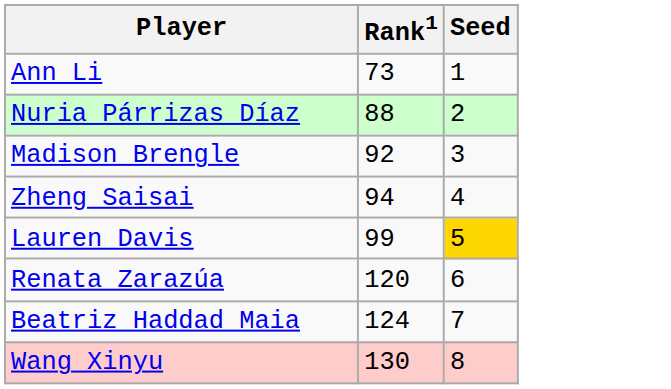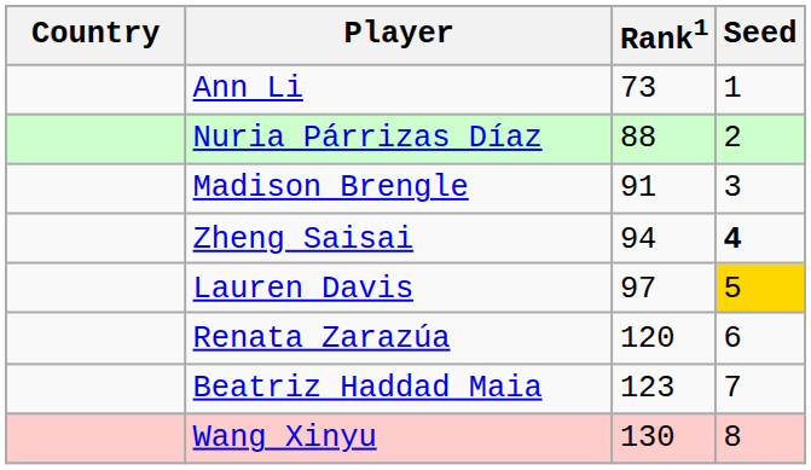+ column: Country
Madison Brengle | Rank1: 92 -> 91
Zheng Saisai | Seed: normal -> bold
Lauren Davis | Rank1: 99 -> 97
Beatriz Haddad Maia | Rank1: 124 -> 123
